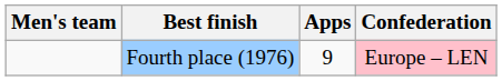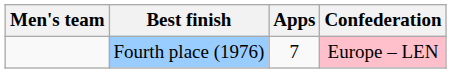Fourth place (1976) | Apps: 9 -> 7
